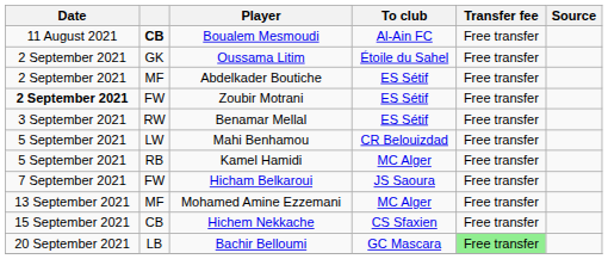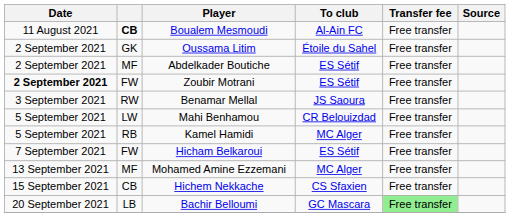Benamar Mellal | To club: ES Sétif -> JS Saoura
Hicham Belkaroui | To club: JS Saoura -> ES Sétif
